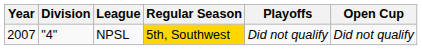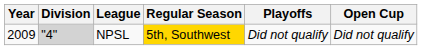NPSL | Year: 2007 -> 2009
NPSL | Division: no background -> lightgrey background
